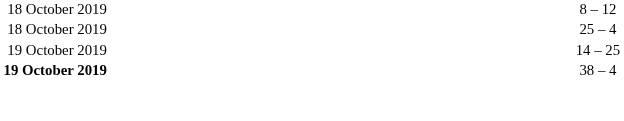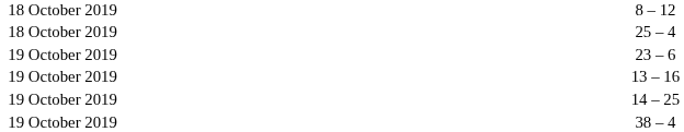+ row: 19 October 2019 | 23 – 6
+ row: 19 October 2019 | 13 – 16
38 – 4 | column 1: bold -> normal
